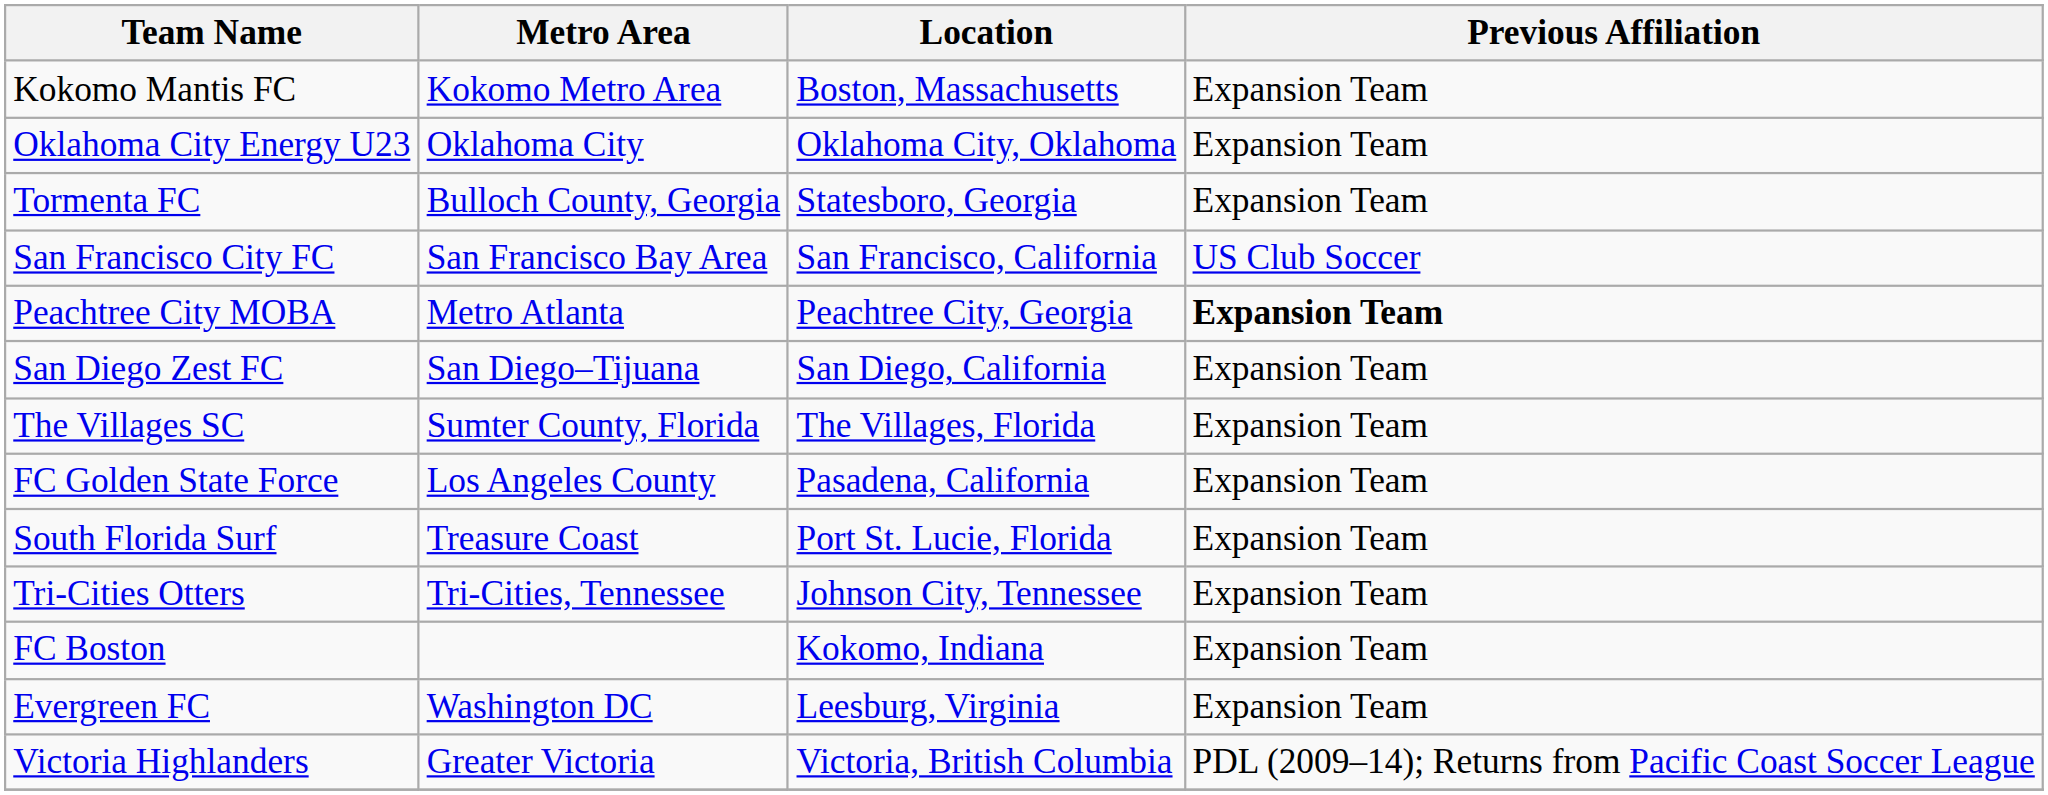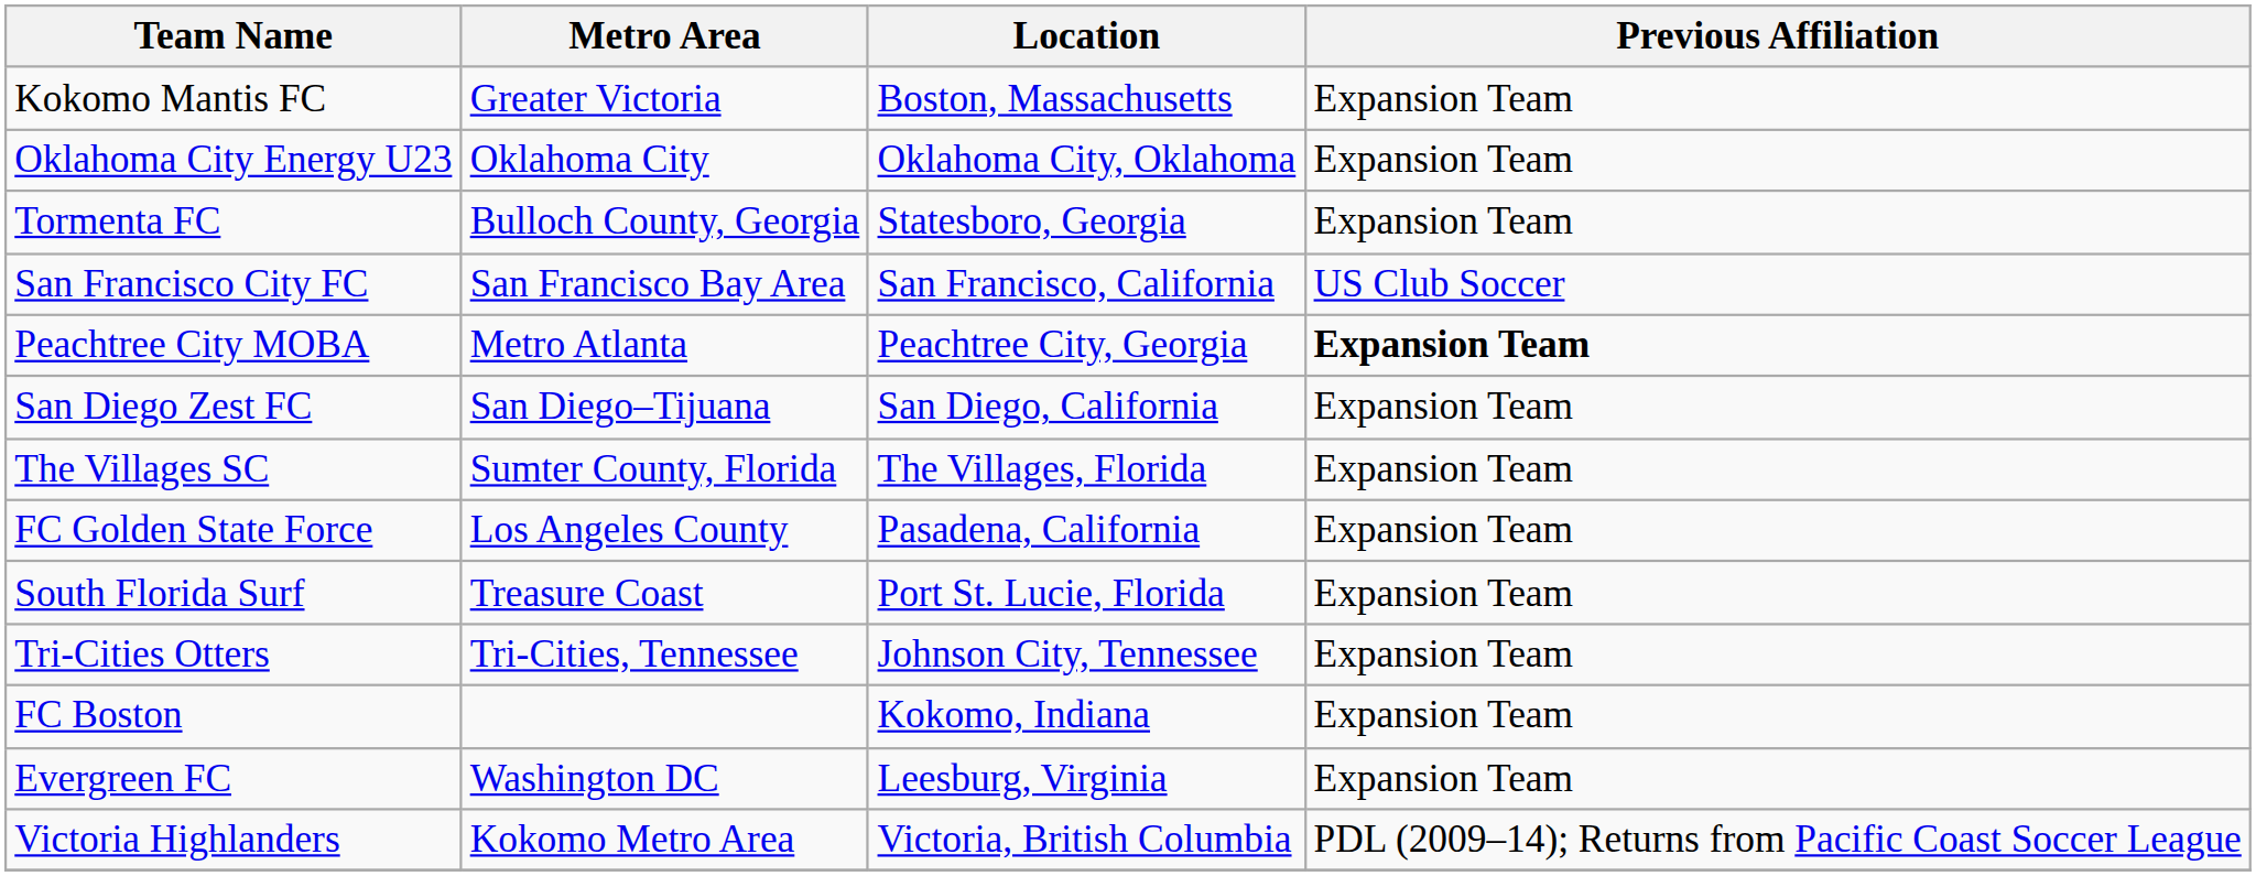Kokomo Mantis FC | Metro Area: Kokomo Metro Area -> Greater Victoria
Victoria Highlanders | Metro Area: Greater Victoria -> Kokomo Metro Area
